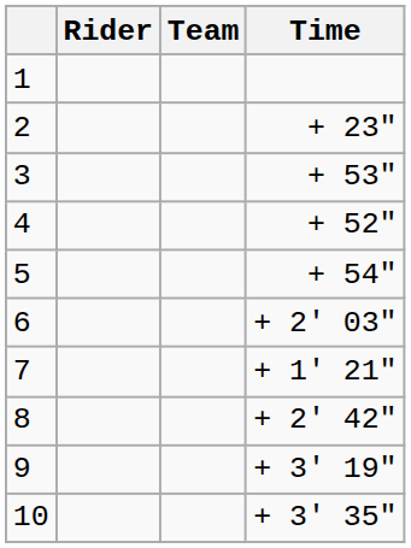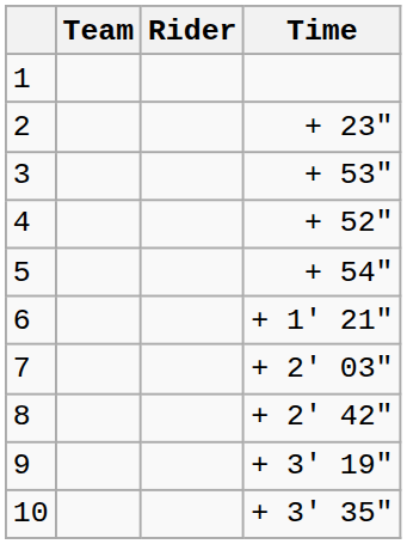columns swapped: Rider <-> Team
6 | Time: + 2' 03" -> + 1' 21"
7 | Time: + 1' 21" -> + 2' 03"
